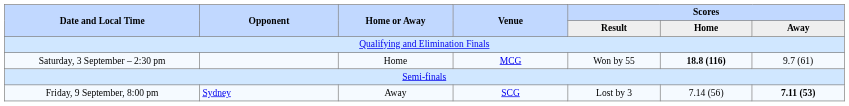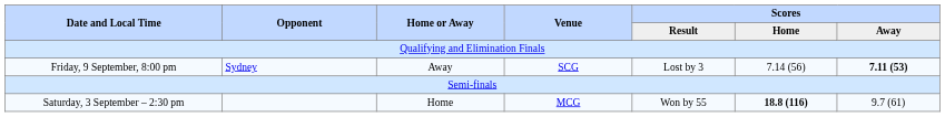rows swapped: Saturday, 3 September – 2:30 pm <-> Friday, 9 September, 8:00 pm
